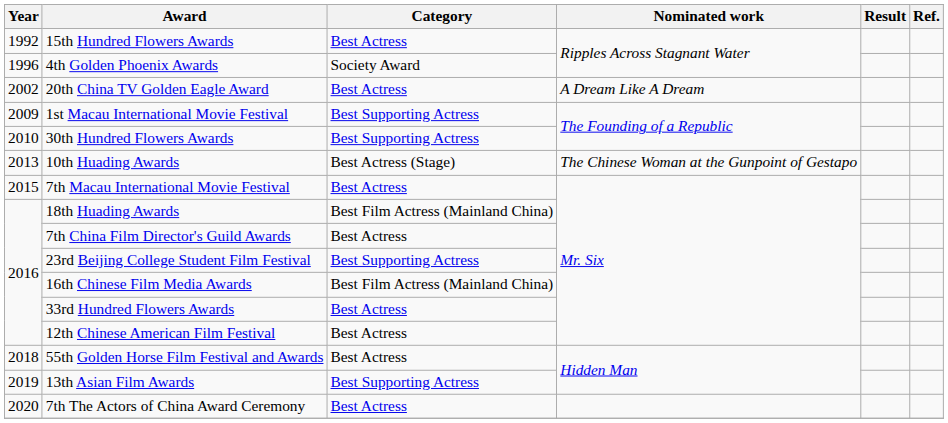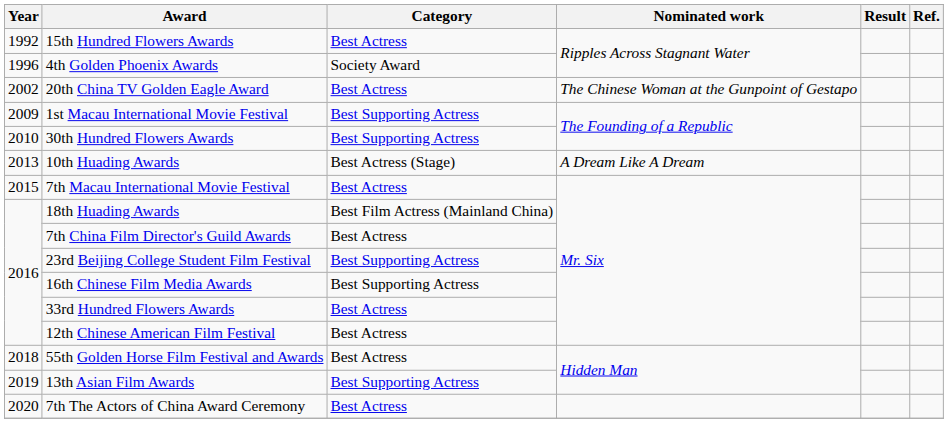20th China TV Golden Eagle Award | Nominated work: A Dream Like A Dream -> The Chinese Woman at the Gunpoint of Gestapo
10th Huading Awards | Nominated work: The Chinese Woman at the Gunpoint of Gestapo -> A Dream Like A Dream
16th Chinese Film Media Awards | Category: Best Film Actress (Mainland China) -> Best Supporting Actress
